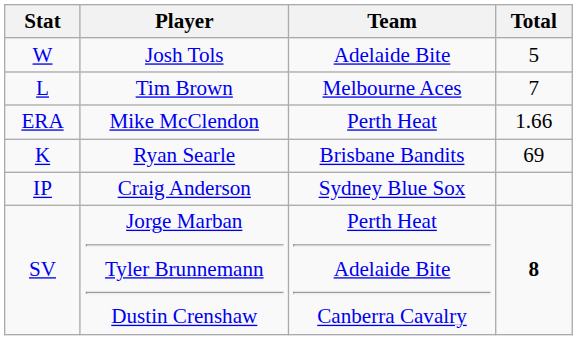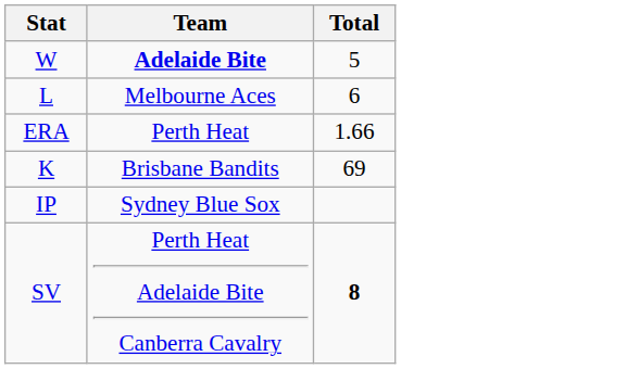- column: Player | Josh Tols | Tim Brown | Mike McClendon | Ryan Searle | Craig Anderson | Jorge Marban Tyler Brunnemann Dustin Crenshaw
W | Team: normal -> bold
L | Total: 7 -> 6
